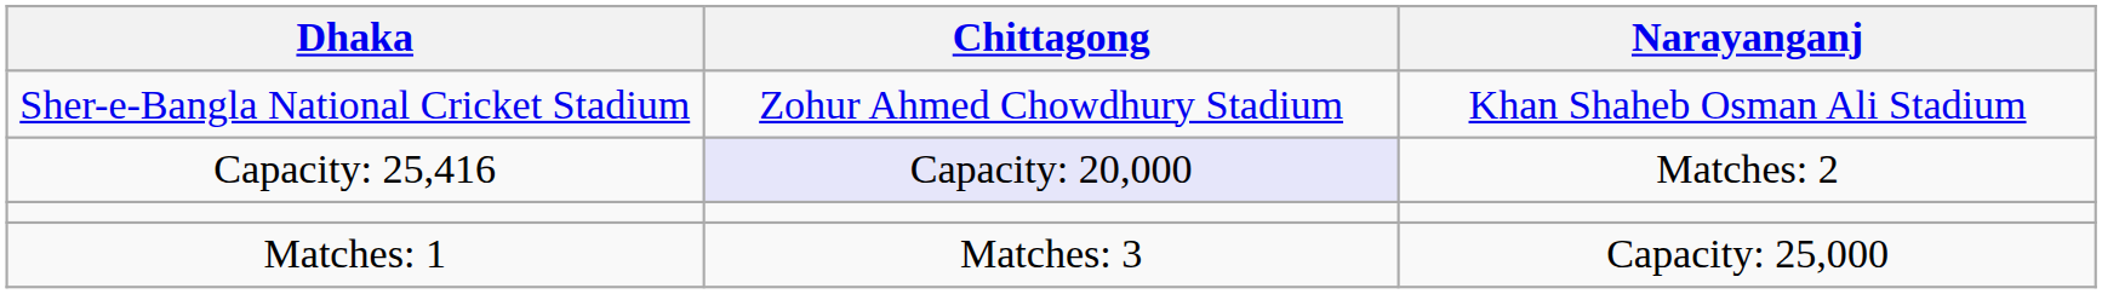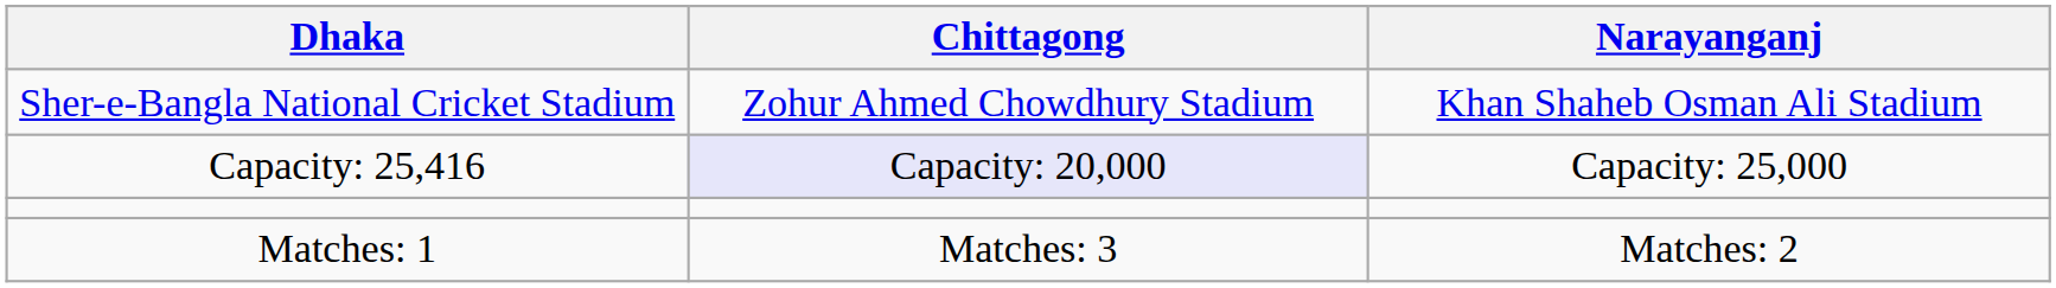Capacity: 25,416 | Narayanganj: Matches: 2 -> Capacity: 25,000
Matches: 1 | Narayanganj: Capacity: 25,000 -> Matches: 2
